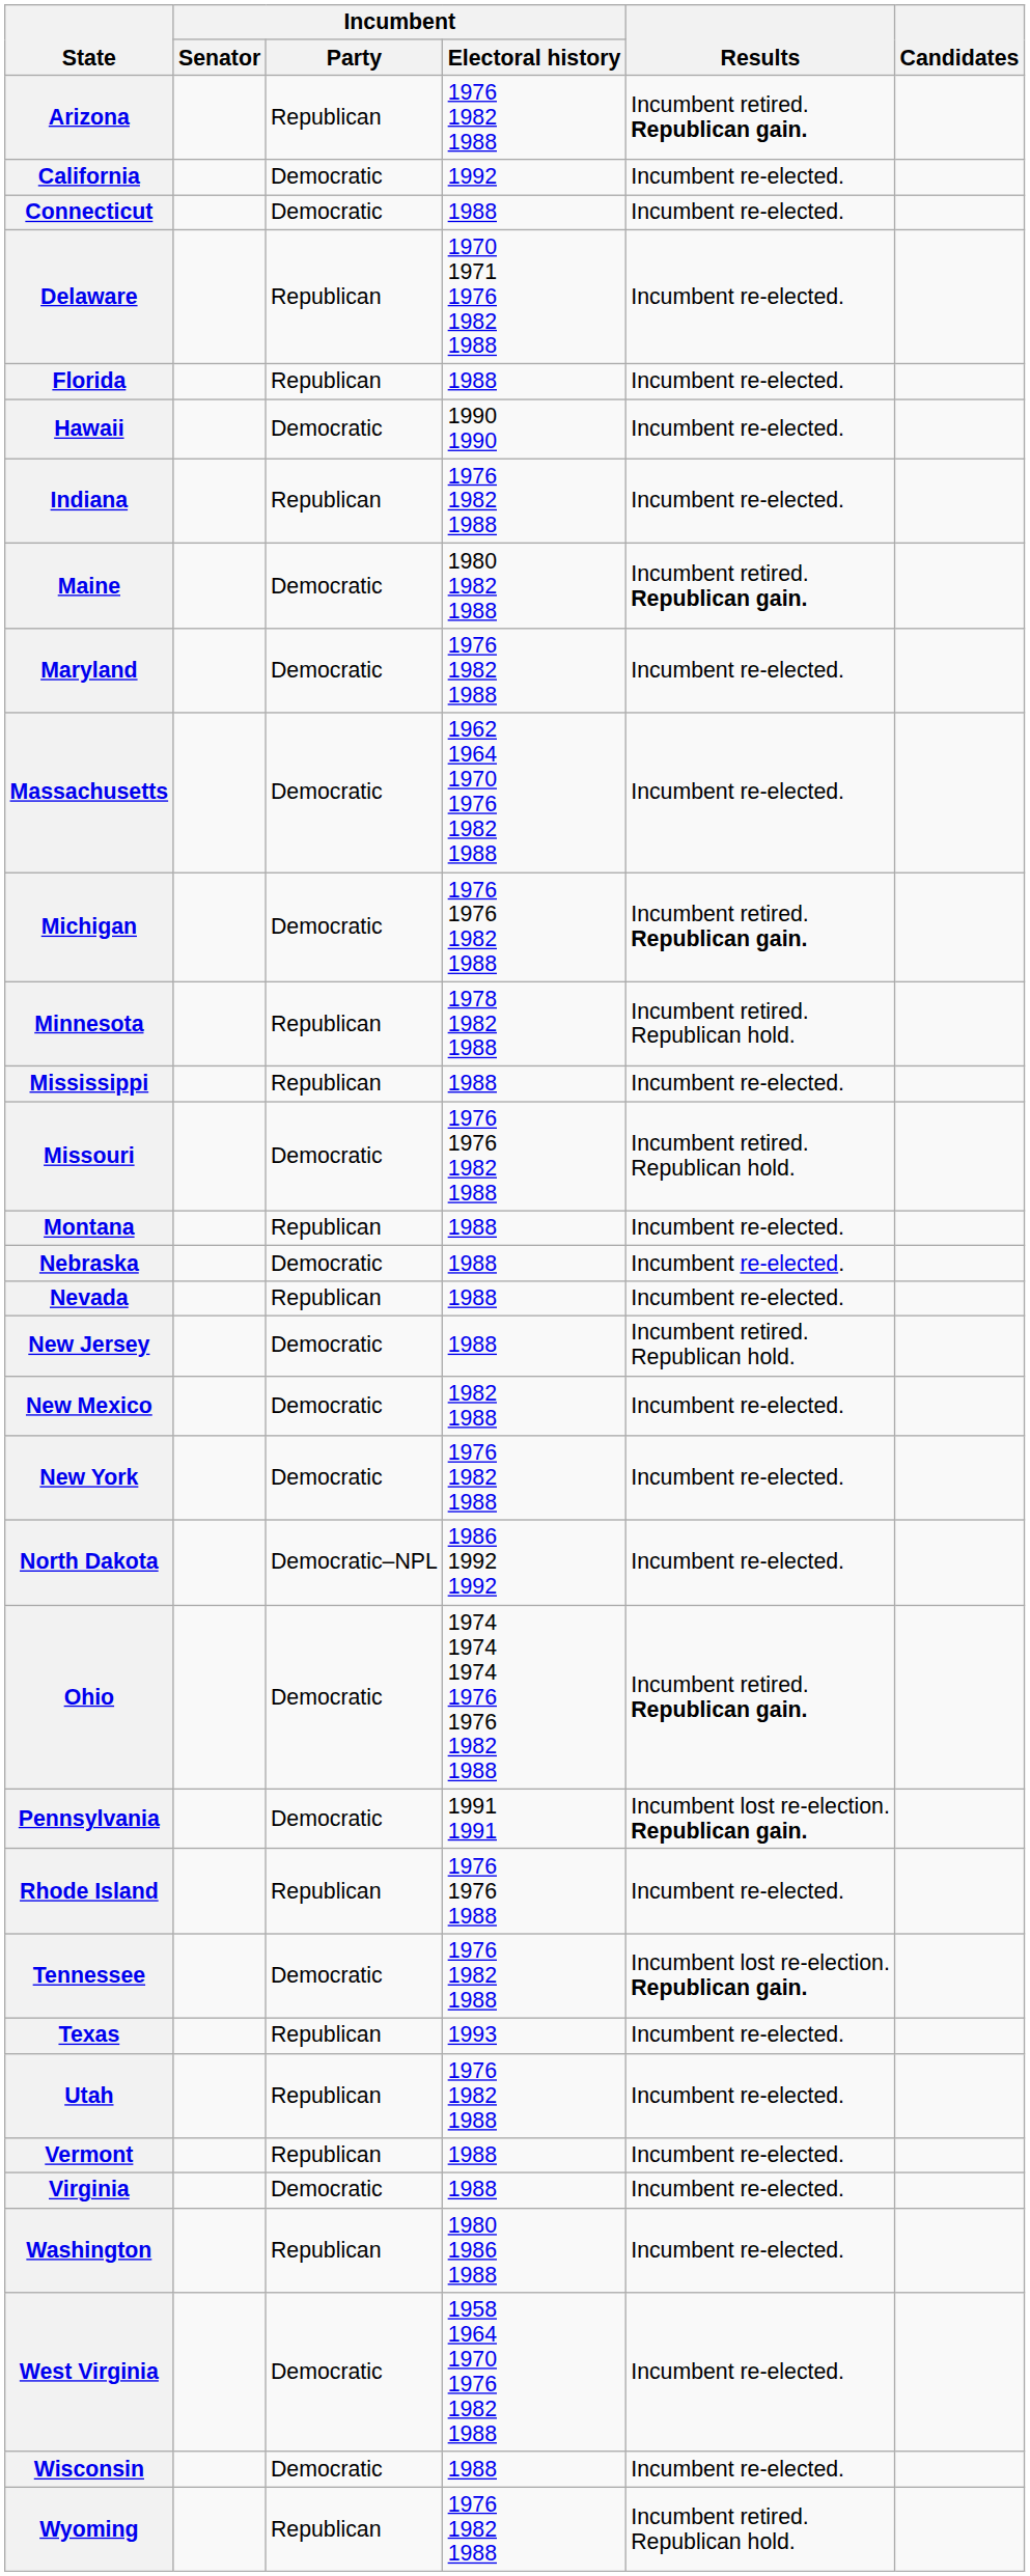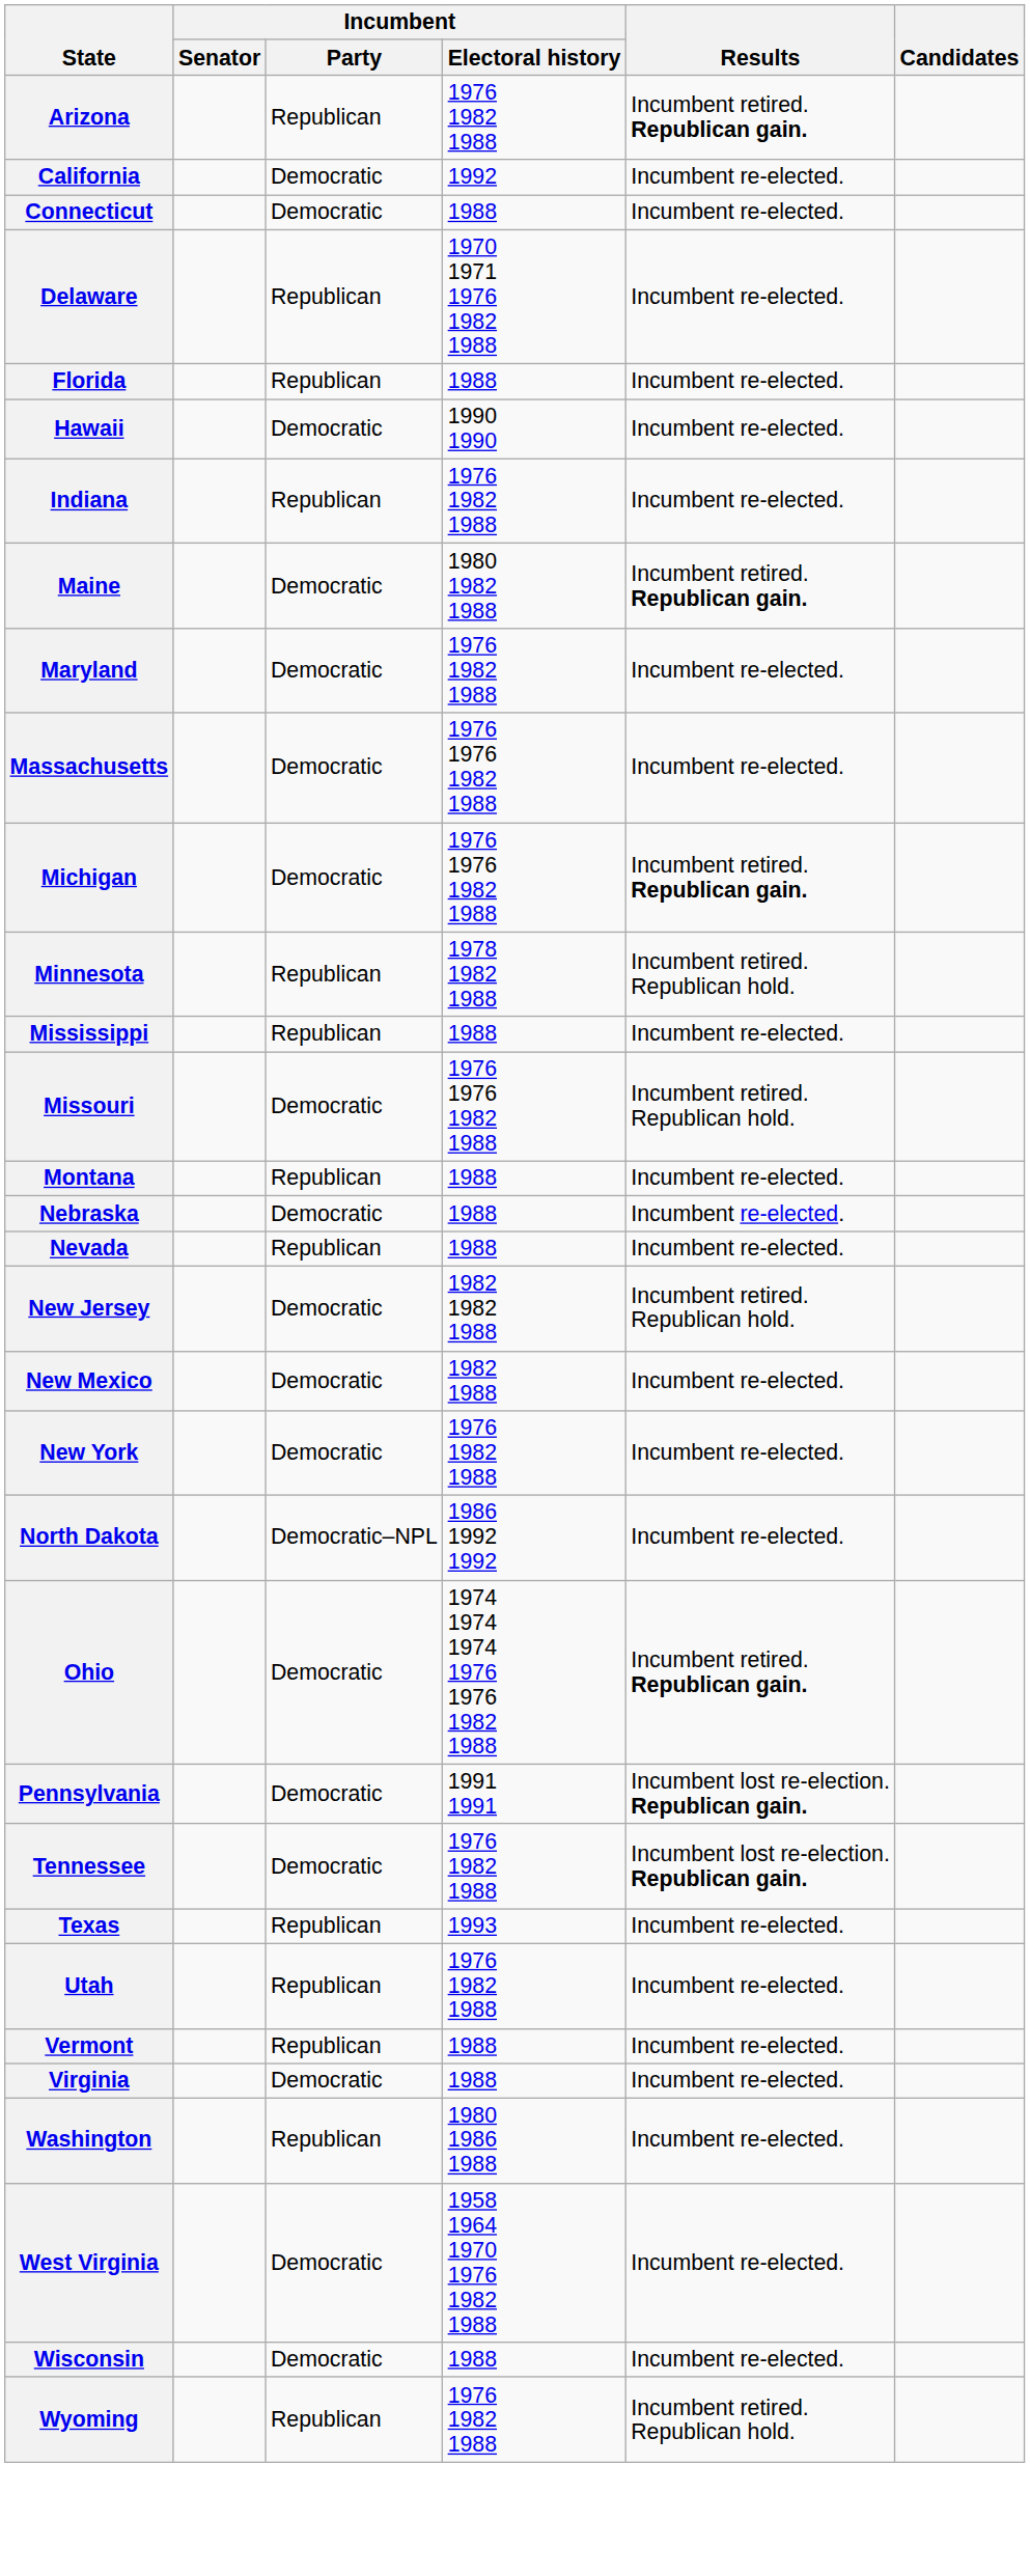Massachusetts | Incumbent / Electoral history: 1962 1964 1970 1976 1982 1988 -> 1976 1976 1982 1988
New Jersey | Incumbent / Electoral history: 1988 -> 1982 1982 1988
- row: Rhode Island | Republican | 1976 1976 1988 | Incumbent re-elected.
